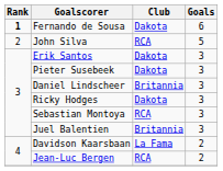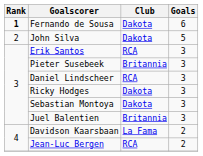John Silva | Club: RCA -> Dakota
Erik Santos | Club: Dakota -> RCA
Pieter Susebeek | Club: Dakota -> Britannia
Daniel Lindscheer | Club: Britannia -> RCA
Sebastian Montoya | Club: RCA -> Dakota
